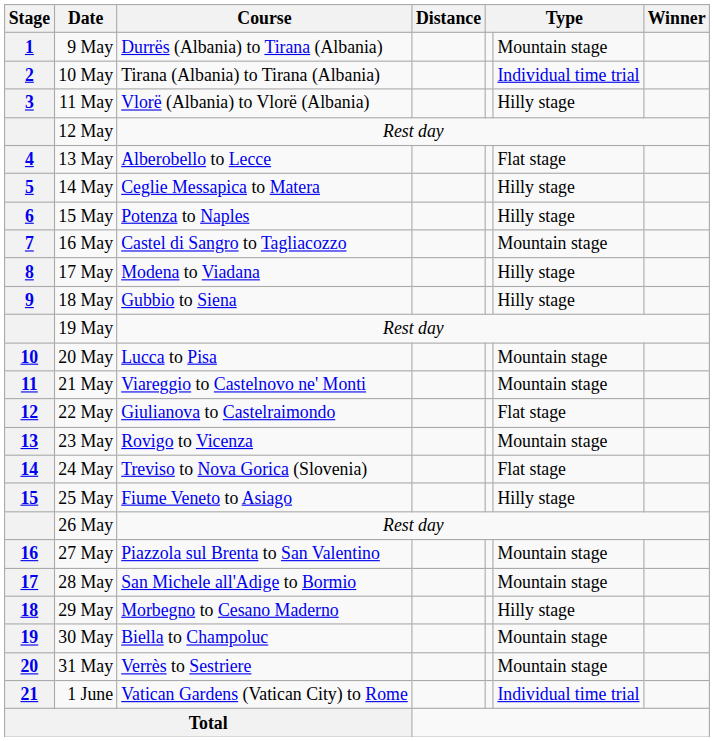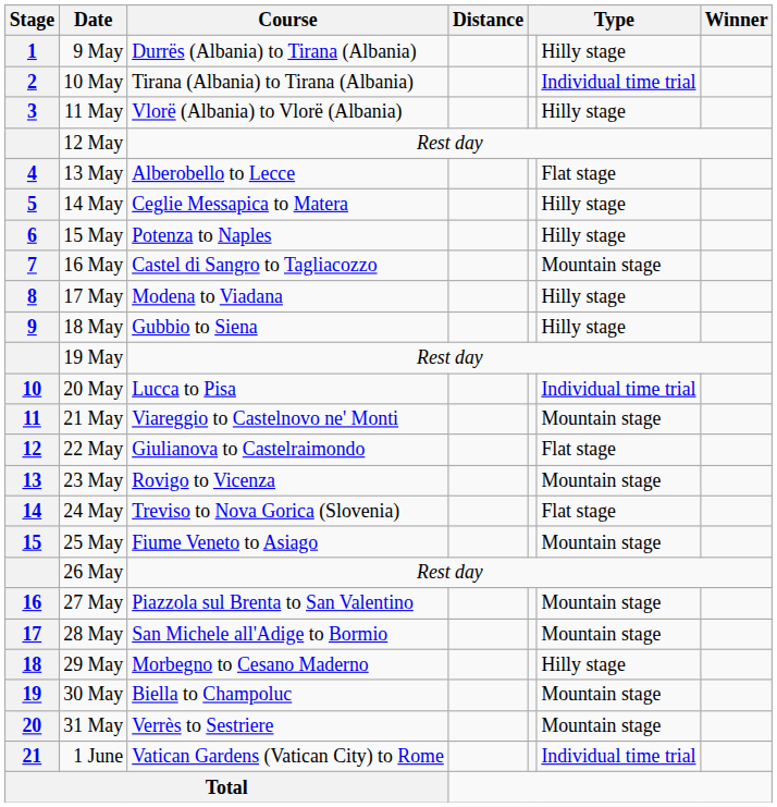9 May | column 6: Mountain stage -> Hilly stage
20 May | column 6: Mountain stage -> Individual time trial
25 May | column 6: Hilly stage -> Mountain stage
